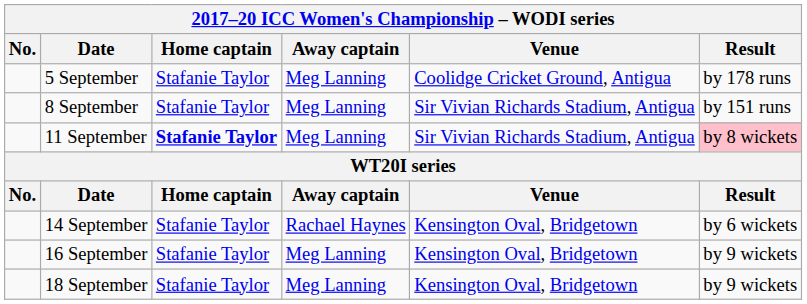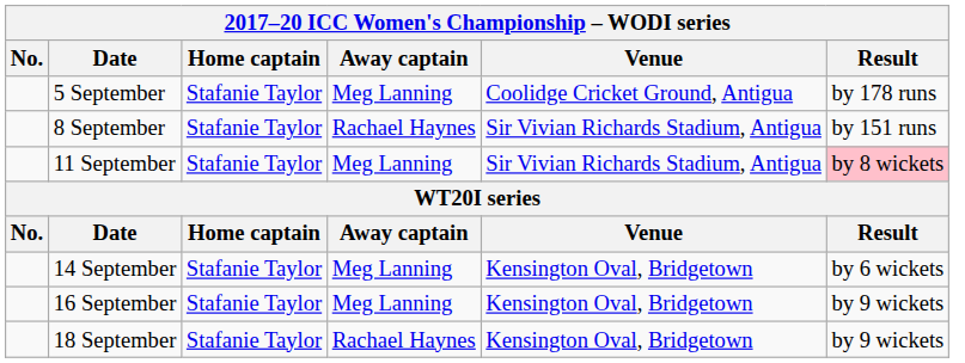8 September | Away captain: Meg Lanning -> Rachael Haynes
11 September | Home captain: bold -> normal
14 September | Away captain: Rachael Haynes -> Meg Lanning
18 September | Away captain: Meg Lanning -> Rachael Haynes
